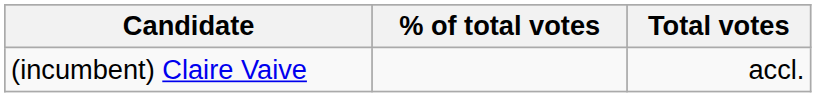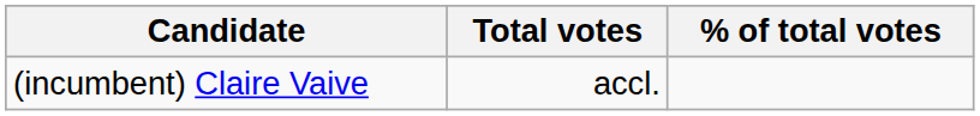columns swapped: Total votes <-> % of total votes
